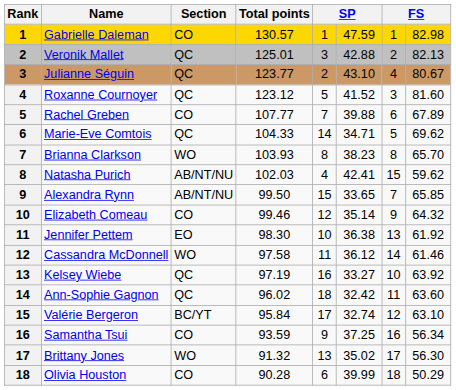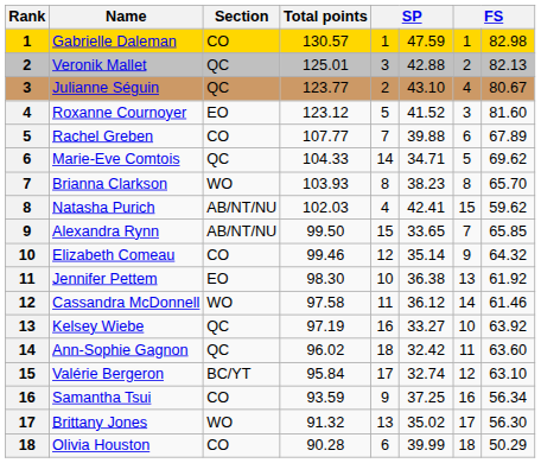Roxanne Cournoyer | Section: QC -> EO
